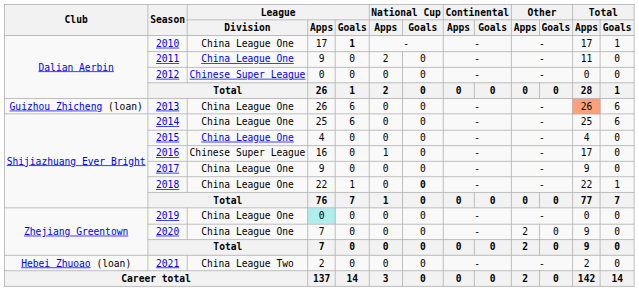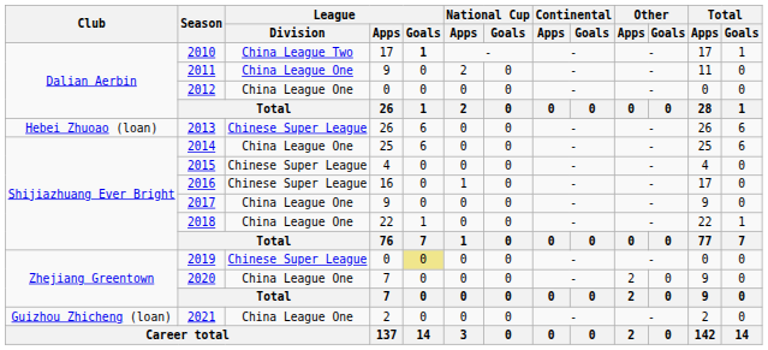2010 | League / Division: China League One -> China League Two
2012 | League / Division: Chinese Super League -> China League One
2013 | Club: Guizhou Zhicheng (loan) -> Hebei Zhuoao (loan)
2013 | League / Division: China League One -> Chinese Super League
2013 | Total / Apps: lightsalmon background -> no background
2015 | League / Division: China League One -> Chinese Super League
2018 | National Cup / Goals: bold -> normal
2019 | League / Division: China League One -> Chinese Super League
2019 | League / Apps: paleturquoise background -> no background
2019 | League / Goals: no background -> khaki background
2021 | Club: Hebei Zhuoao (loan) -> Guizhou Zhicheng (loan)
2021 | League / Division: China League Two -> China League One
